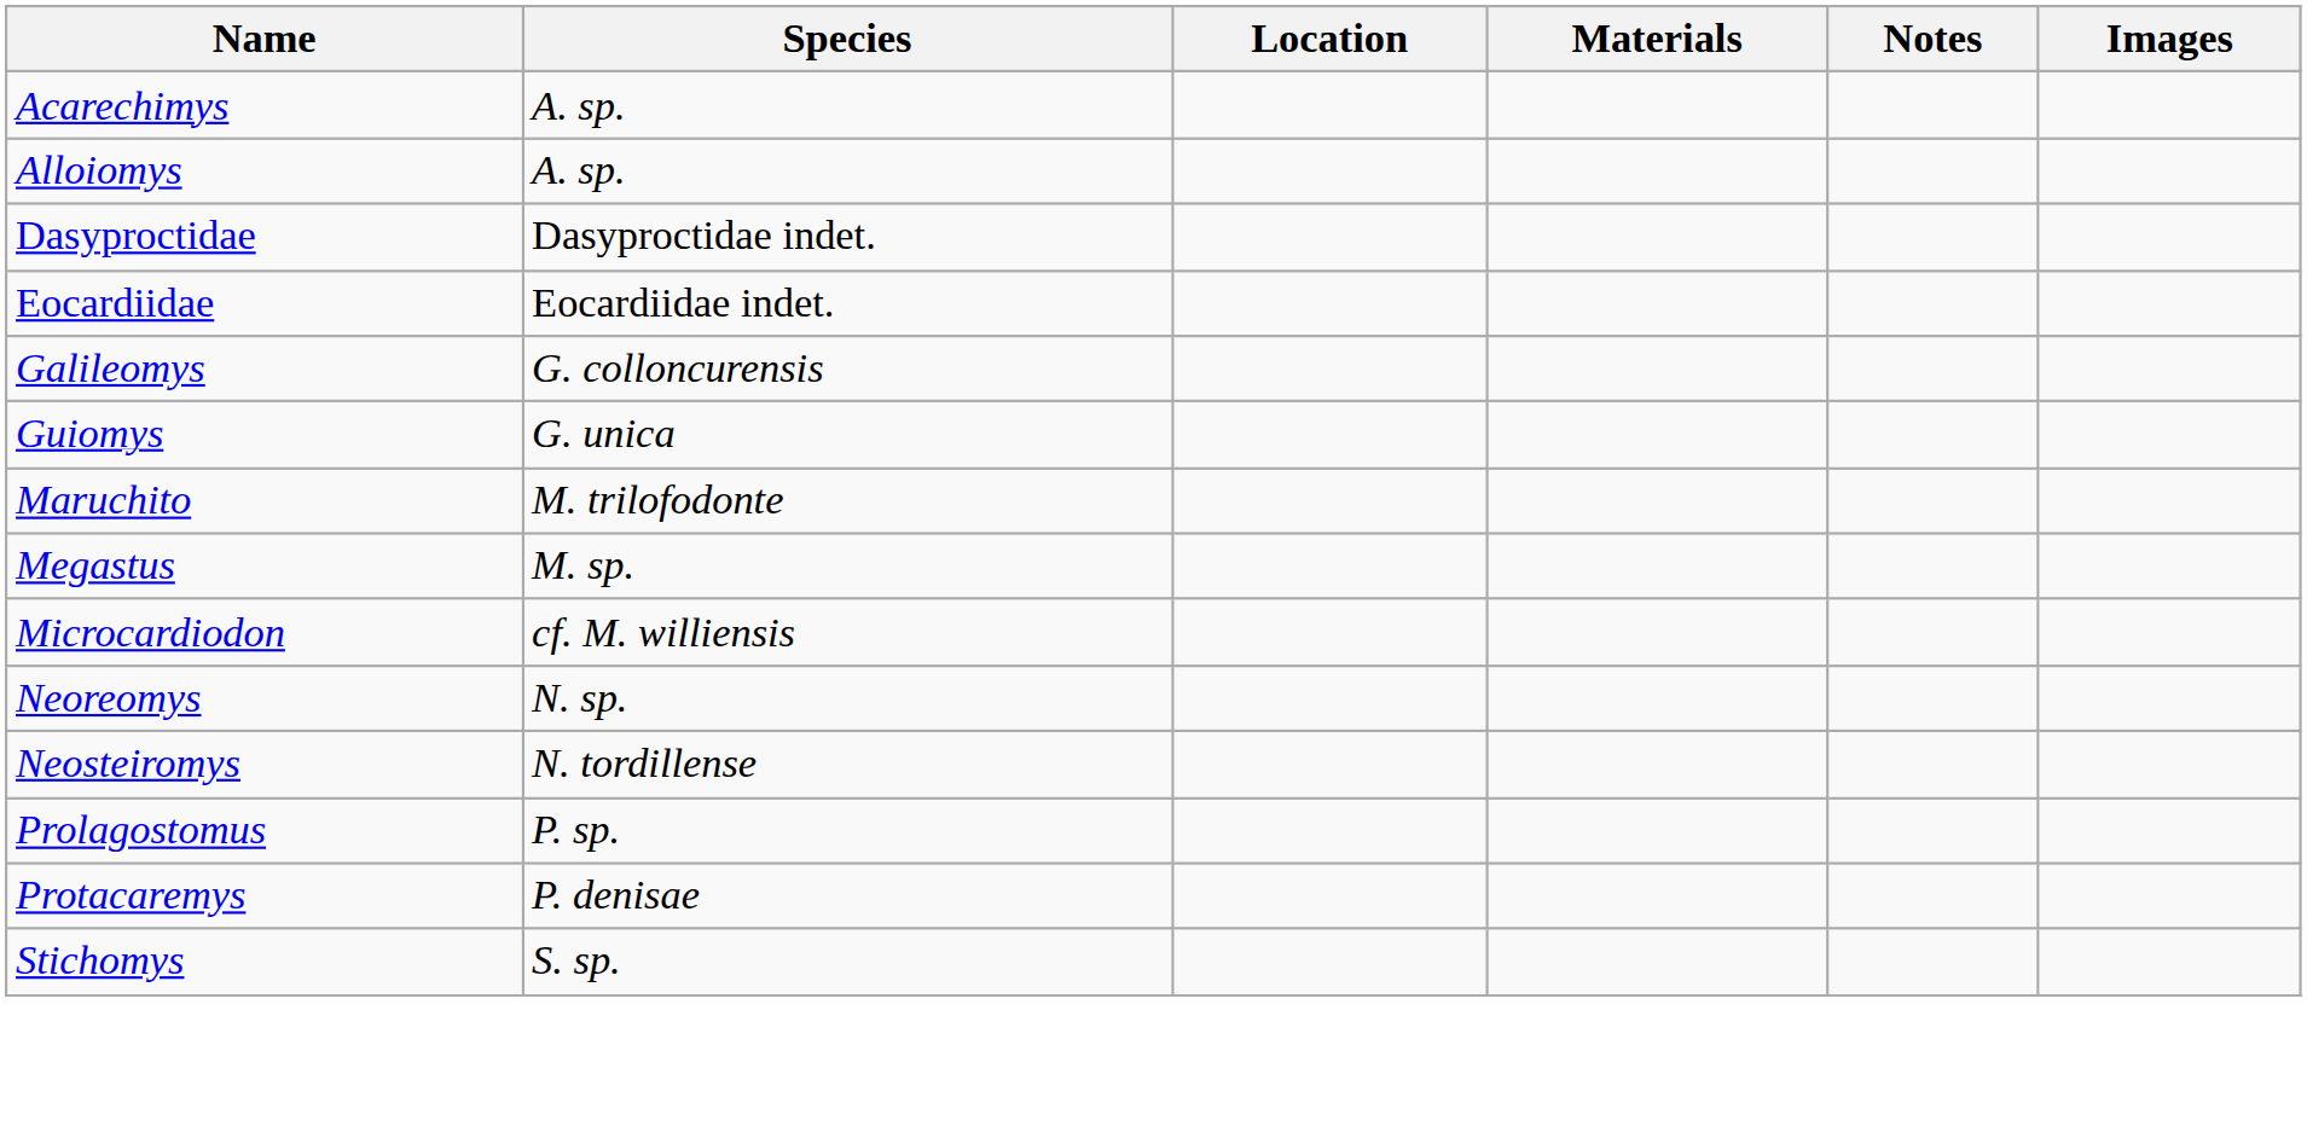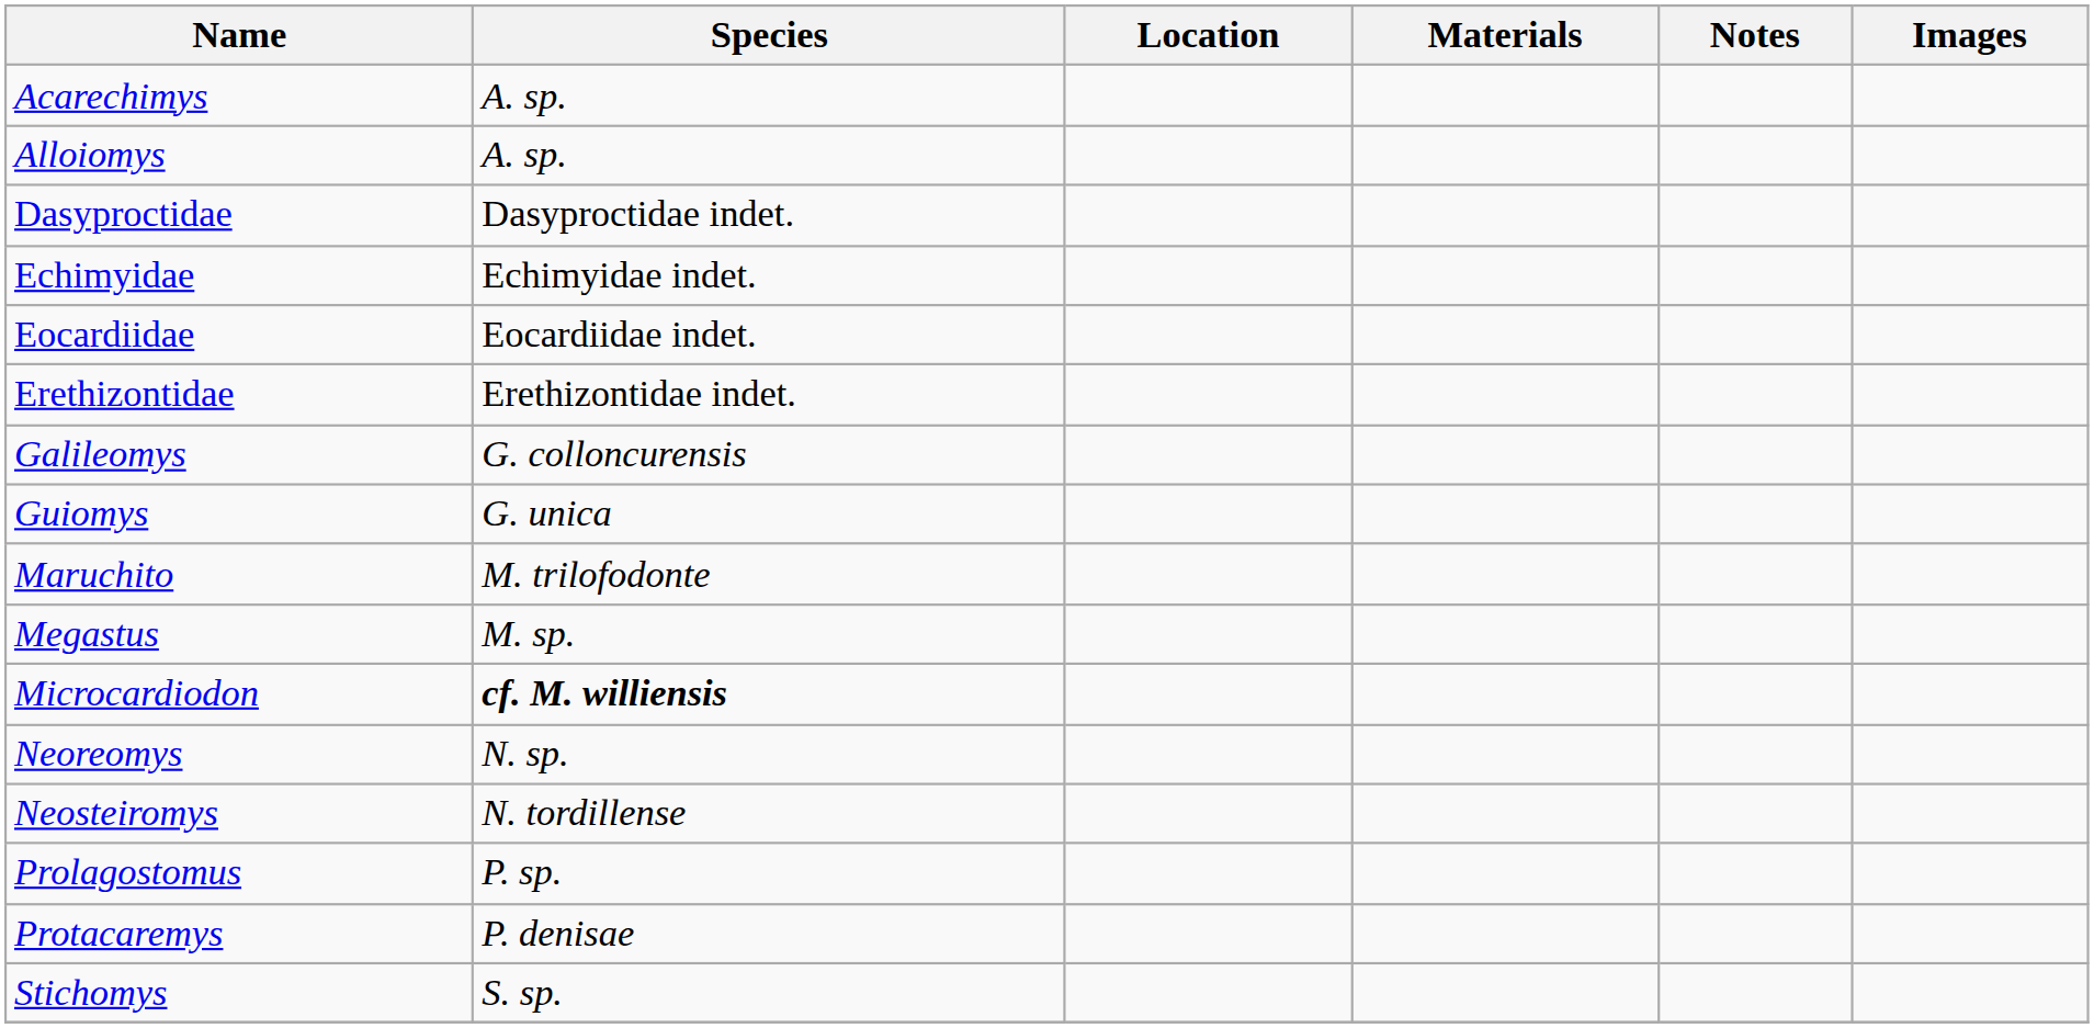+ row: Echimyidae | Echimyidae indet.
+ row: Erethizontidae | Erethizontidae indet.
Microcardiodon | Species: normal -> bold
